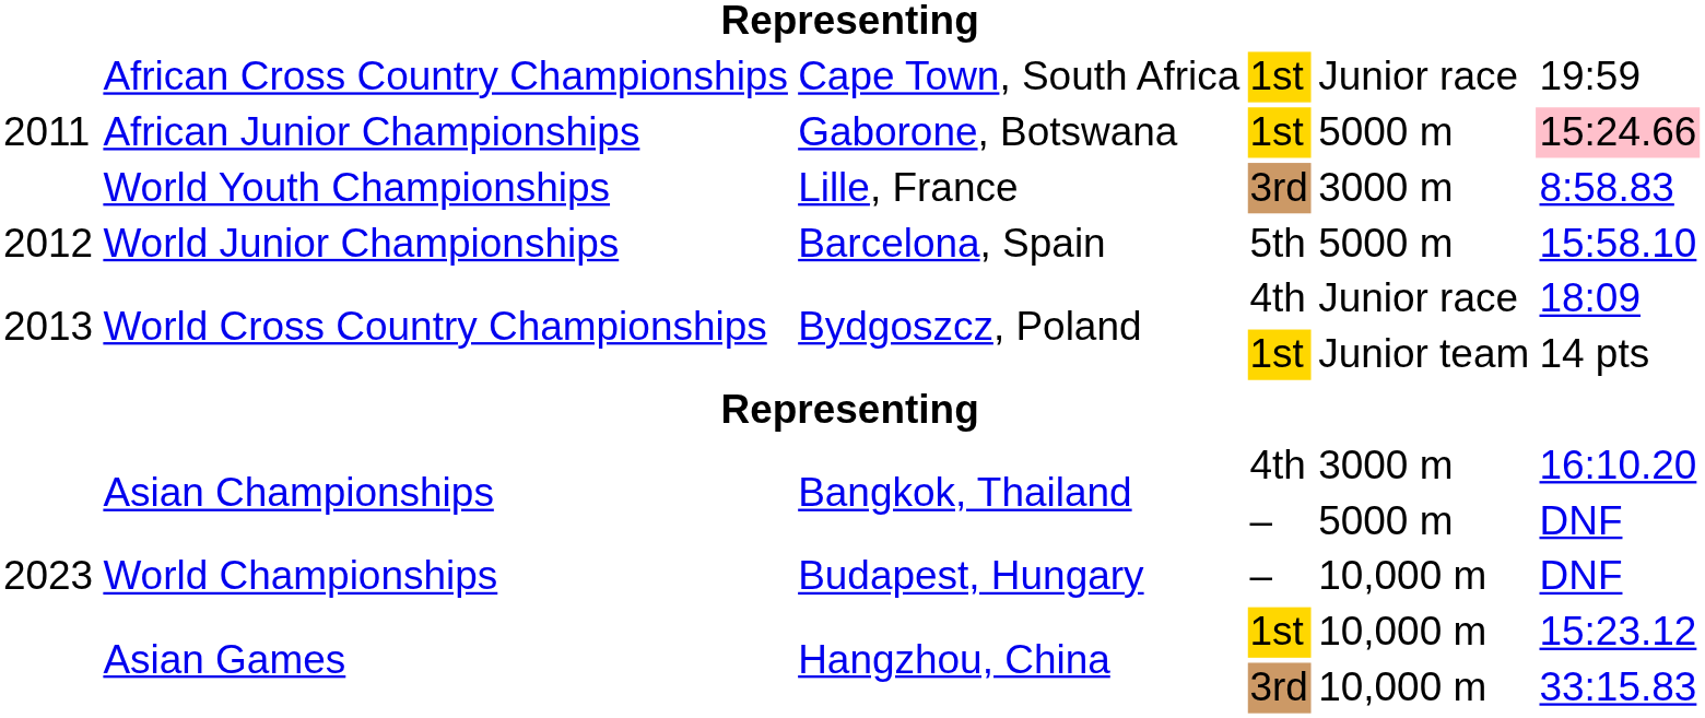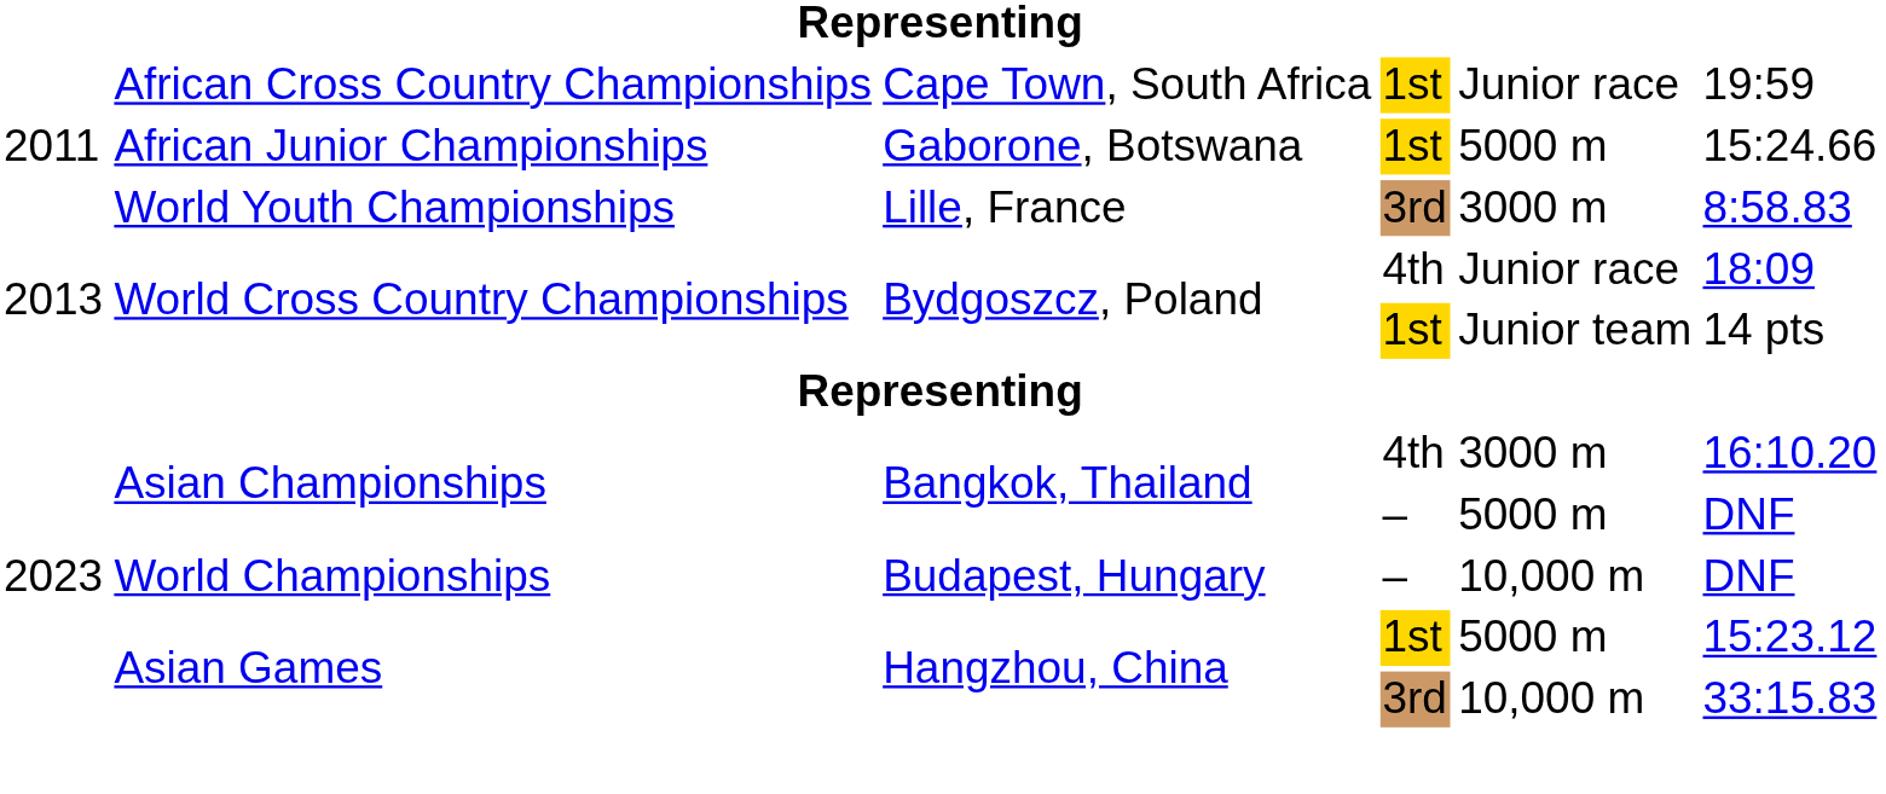African Junior Championships | column 6: pink background -> no background
- row: 2012 | World Junior Championships | Barcelona, Spain | 5th | 5000 m | 15:58.10
Asian Games / 1st | column 5: 10,000 m -> 5000 m
